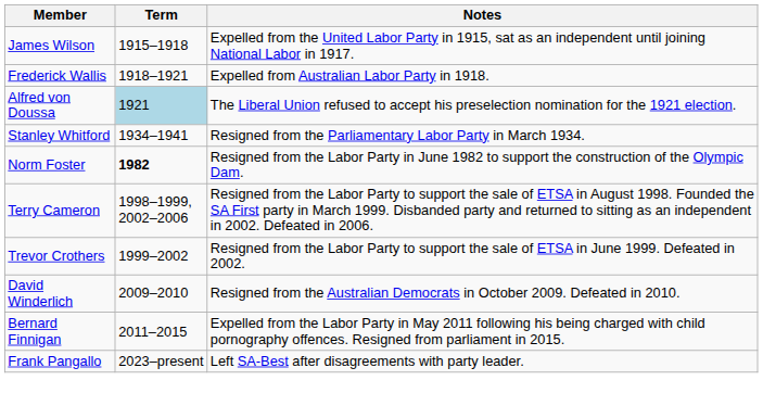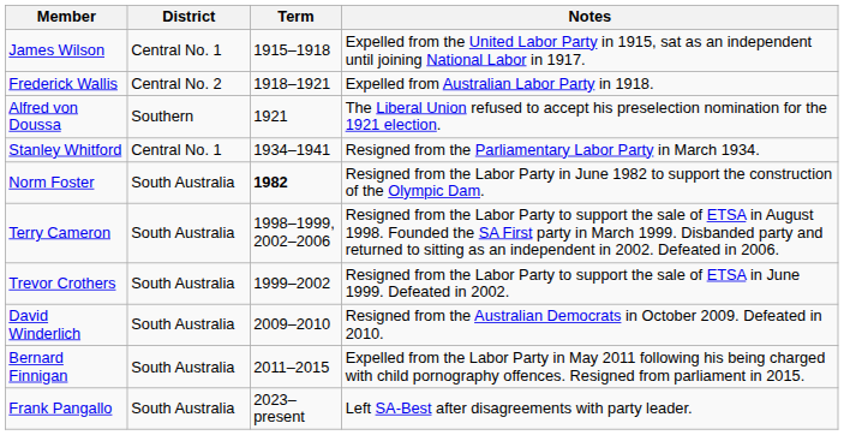+ column: District | Central No. 1 | Central No. 2 | Southern | Central No. 1 | South Australia | South Australia | South Australia | South Australia | South Australia | South Australia
Alfred von Doussa | Term: lightblue background -> no background
